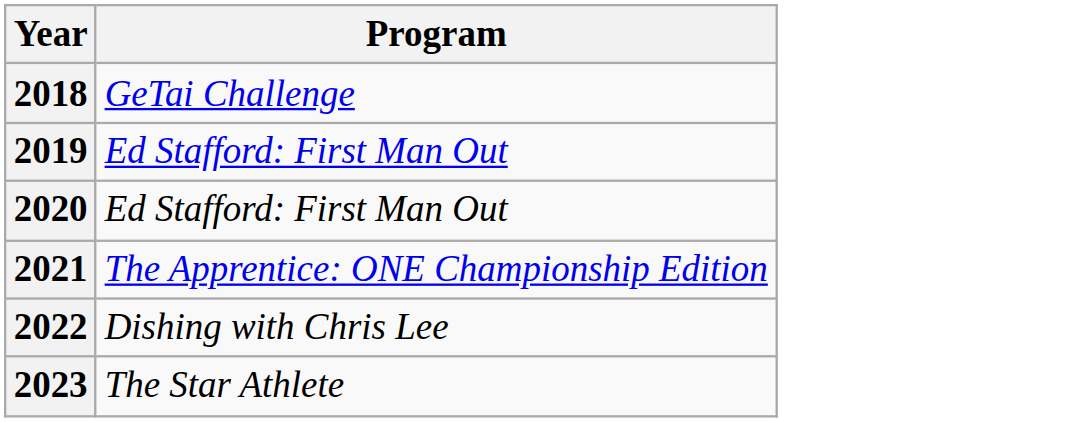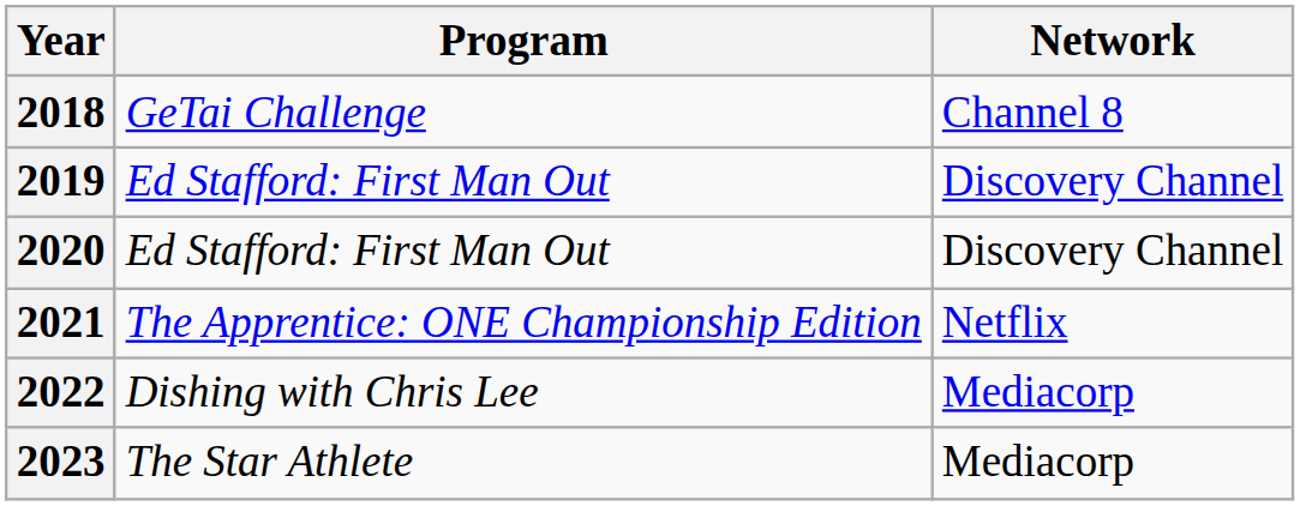+ column: Network | Channel 8 | Discovery Channel | Discovery Channel | Netflix | Mediacorp | Mediacorp
